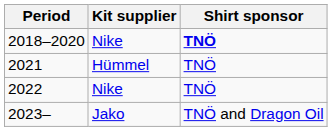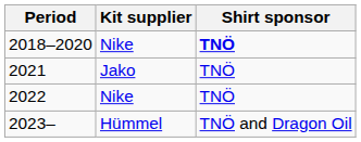2021 | Kit supplier: Hümmel -> Jako
2023– | Kit supplier: Jako -> Hümmel
